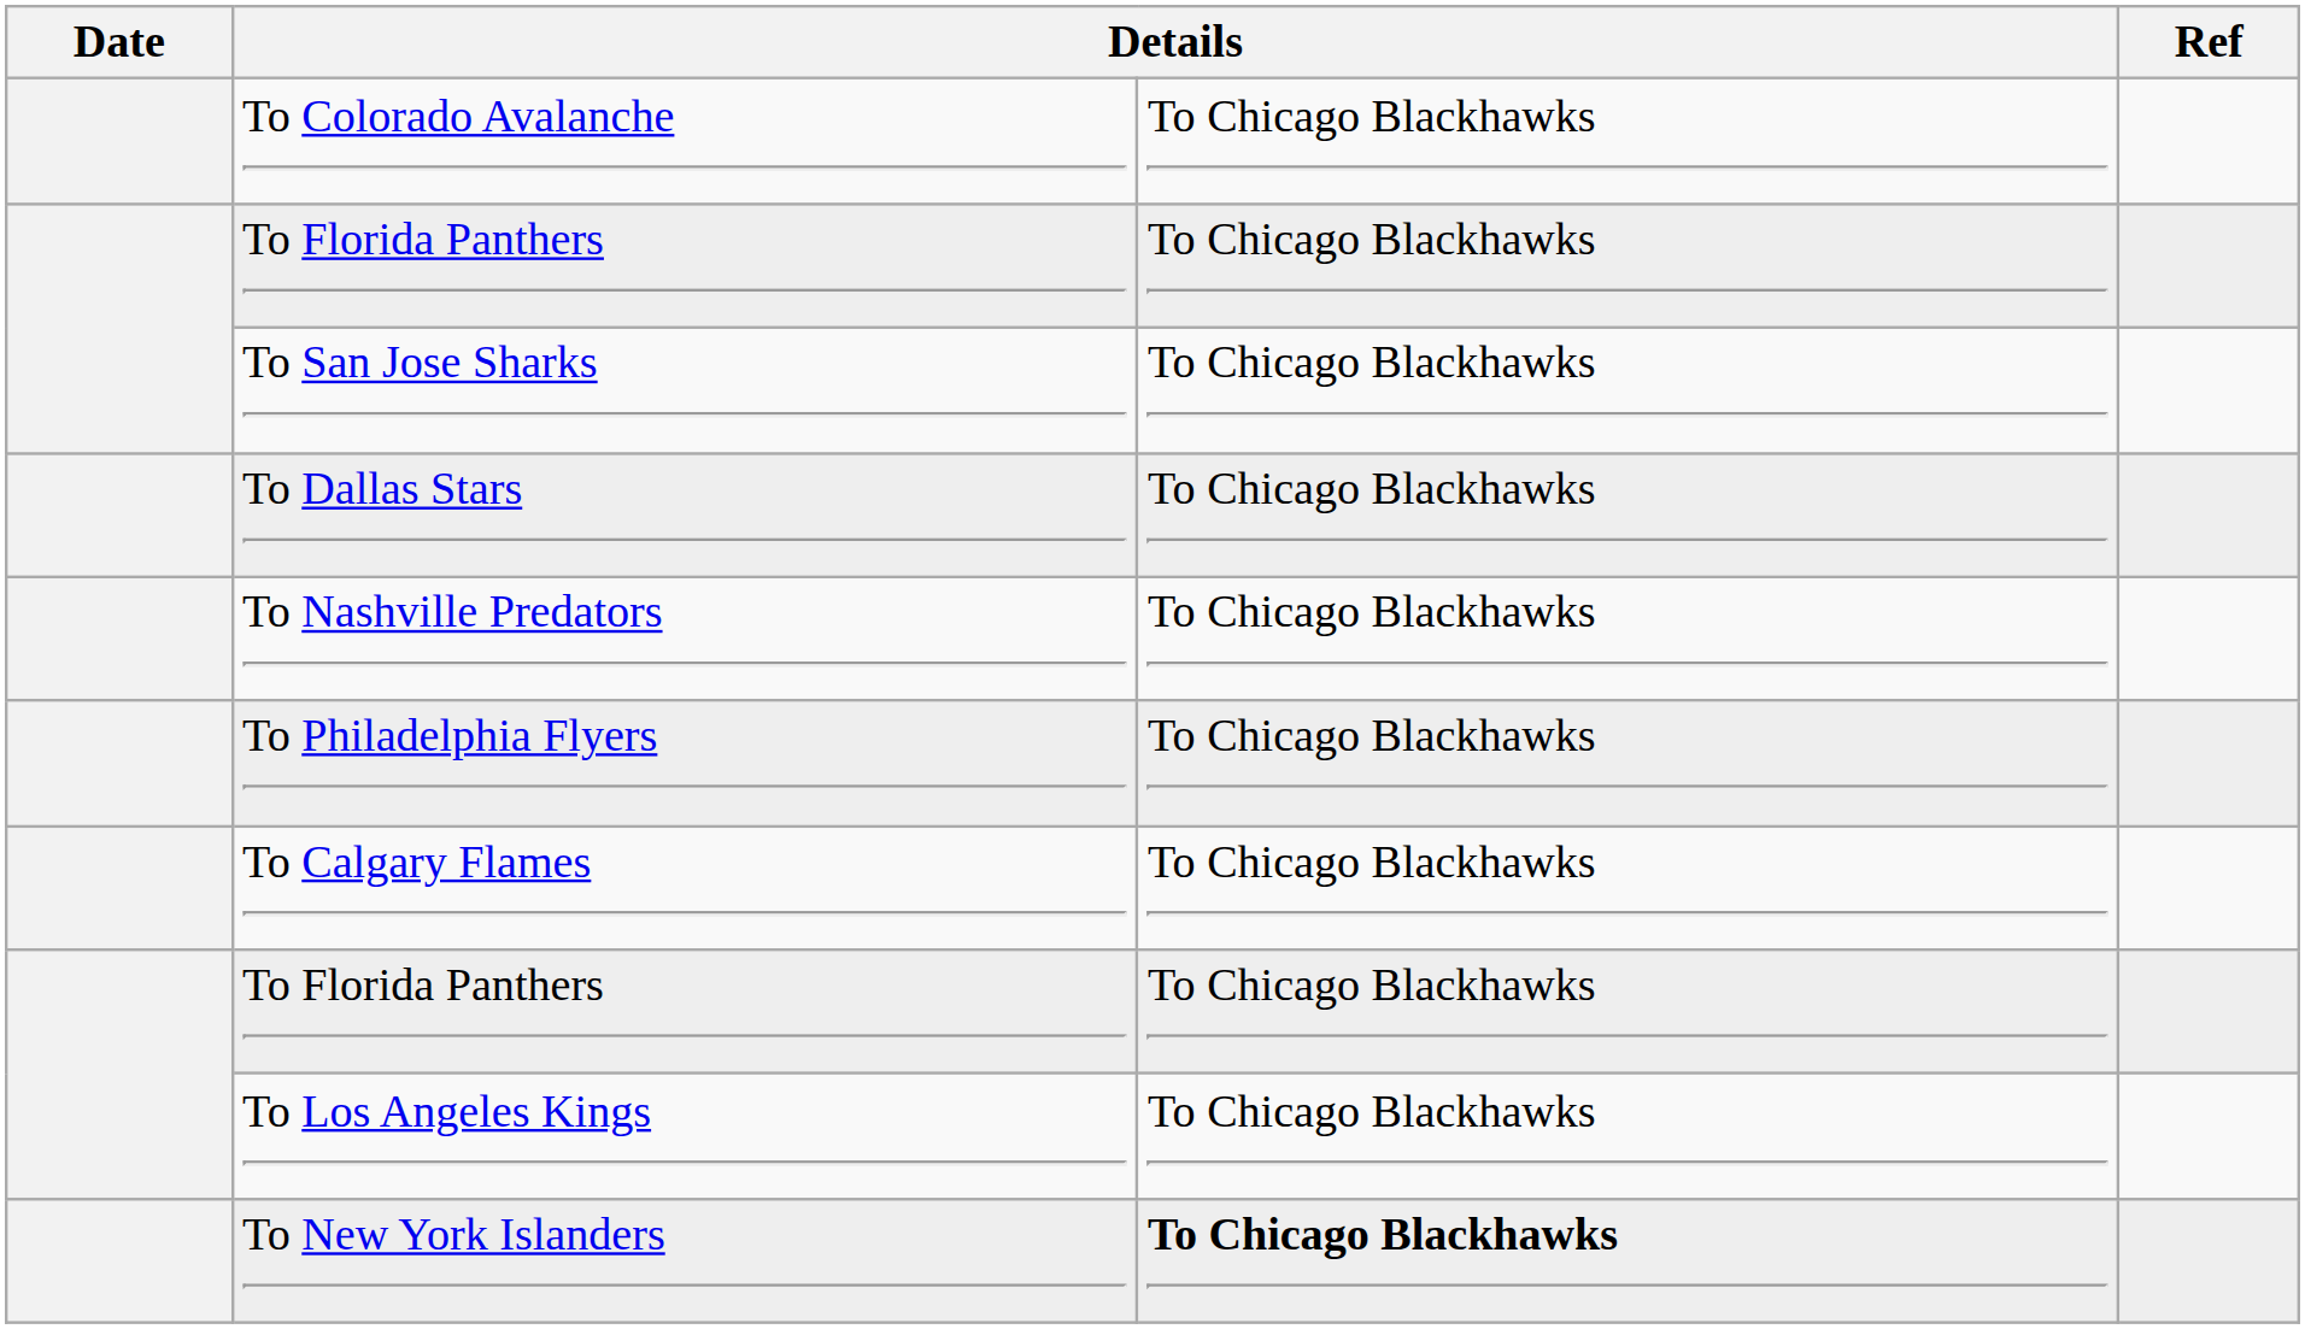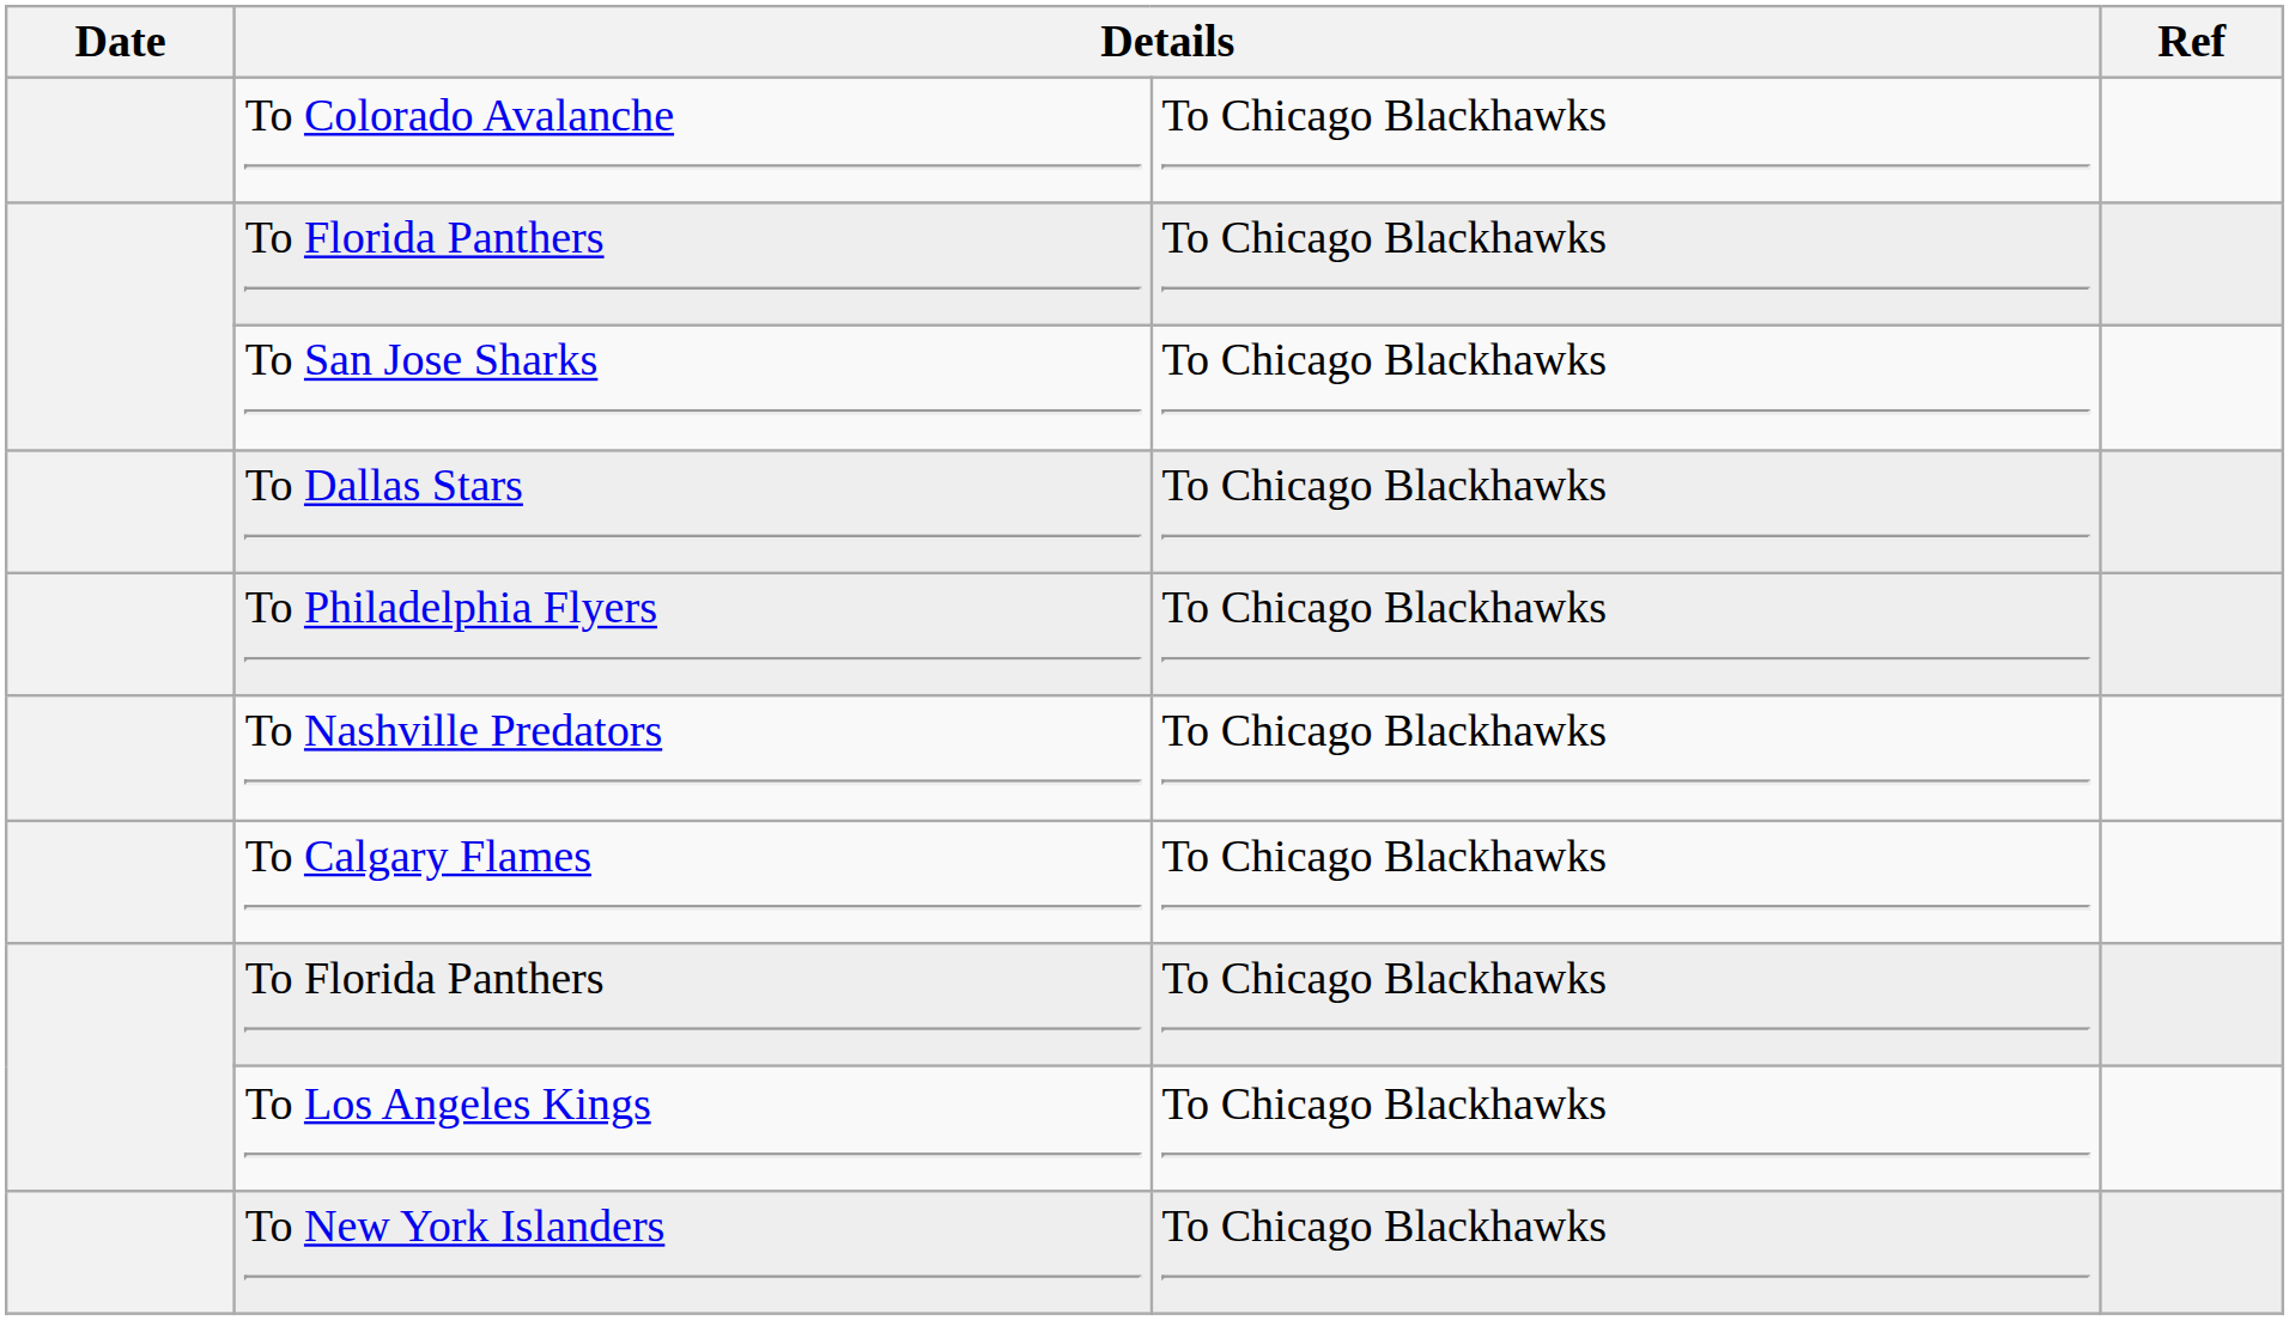rows swapped: To Nashville Predators <-> To Philadelphia Flyers
To New York Islanders | column 3: bold -> normal
